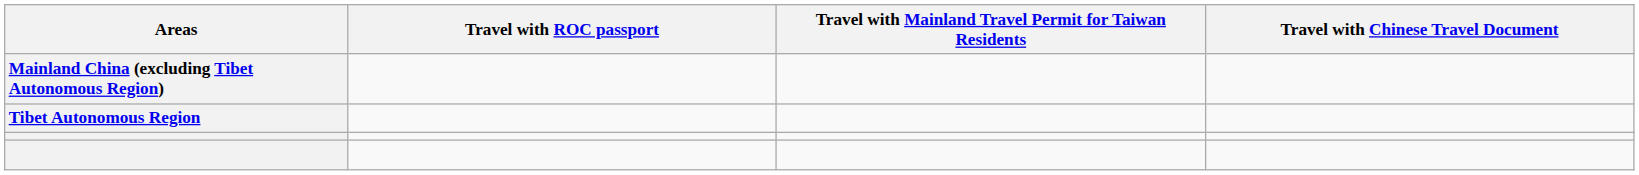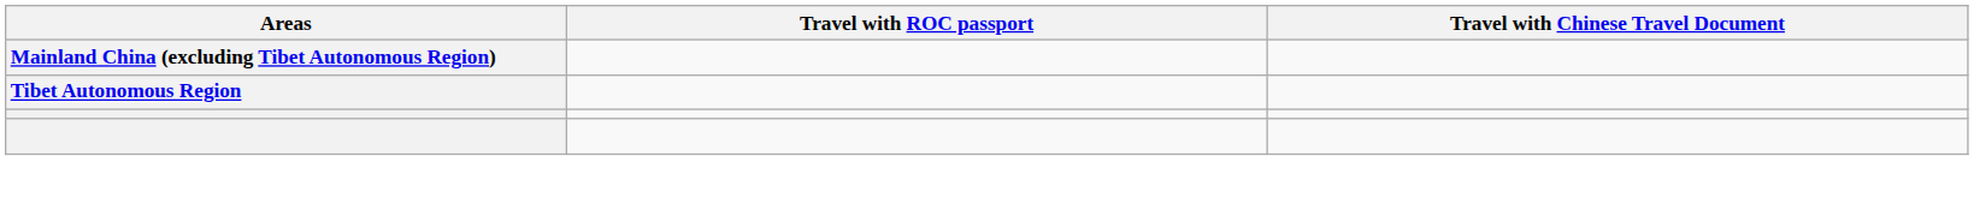- column: Travel with Mainland Travel Permit for Taiwan Residents
